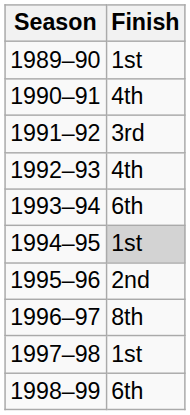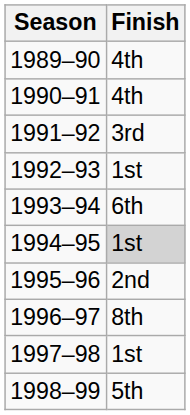1989–90 | Finish: 1st -> 4th
1992–93 | Finish: 4th -> 1st
1998–99 | Finish: 6th -> 5th
